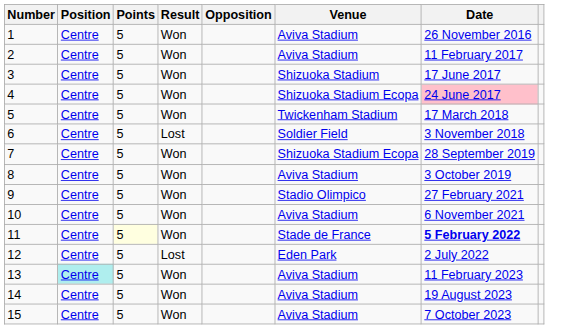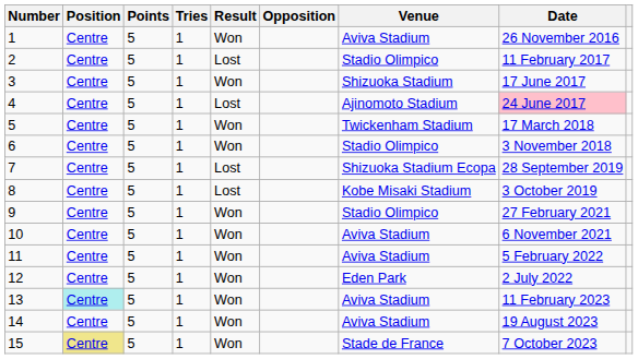+ column: Tries | 1 | 1 | 1 | 1 | 1 | 1 | 1 | 1 | 1 | 1 | 1 | 1 | 1 | 1 | 1
2 | Result: Won -> Lost
2 | Venue: Aviva Stadium -> Stadio Olimpico
4 | Result: Won -> Lost
4 | Venue: Shizuoka Stadium Ecopa -> Ajinomoto Stadium
6 | Result: Lost -> Won
6 | Venue: Soldier Field -> Stadio Olimpico
7 | Result: Won -> Lost
8 | Result: Won -> Lost
8 | Venue: Aviva Stadium -> Kobe Misaki Stadium
11 | Points: lightyellow background -> no background
11 | Venue: Stade de France -> Aviva Stadium
11 | Date: bold -> normal
12 | Result: Lost -> Won
15 | Position: no background -> khaki background
15 | Venue: Aviva Stadium -> Stade de France
